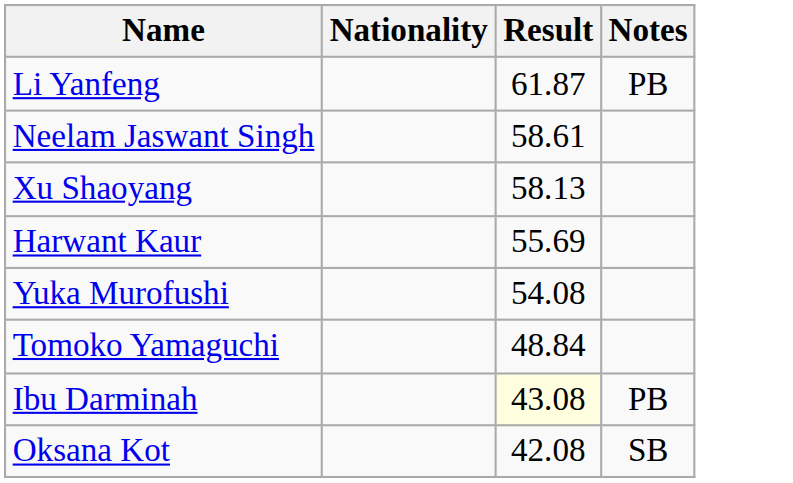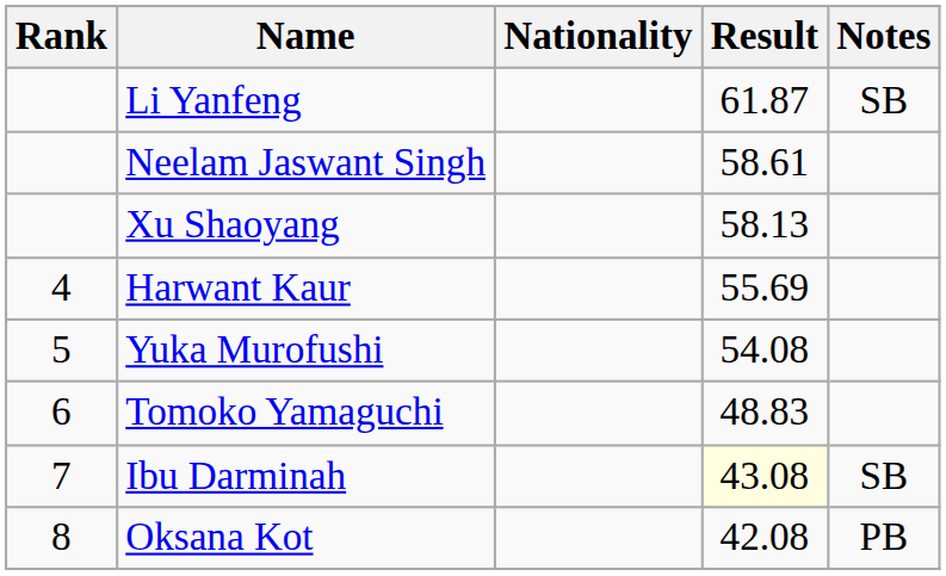+ column: Rank | 4 | 5 | 6 | 7 | 8
Li Yanfeng | Notes: PB -> SB
Tomoko Yamaguchi | Result: 48.84 -> 48.83
Ibu Darminah | Notes: PB -> SB
Oksana Kot | Notes: SB -> PB
